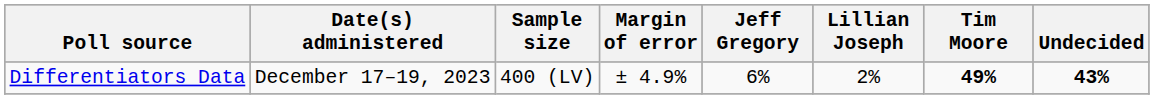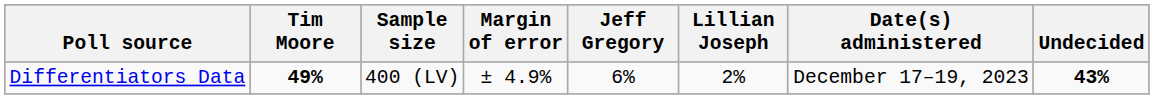columns swapped: Date(s) administered <-> Tim Moore
